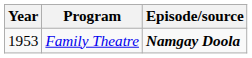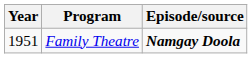Family Theatre | Year: 1953 -> 1951
